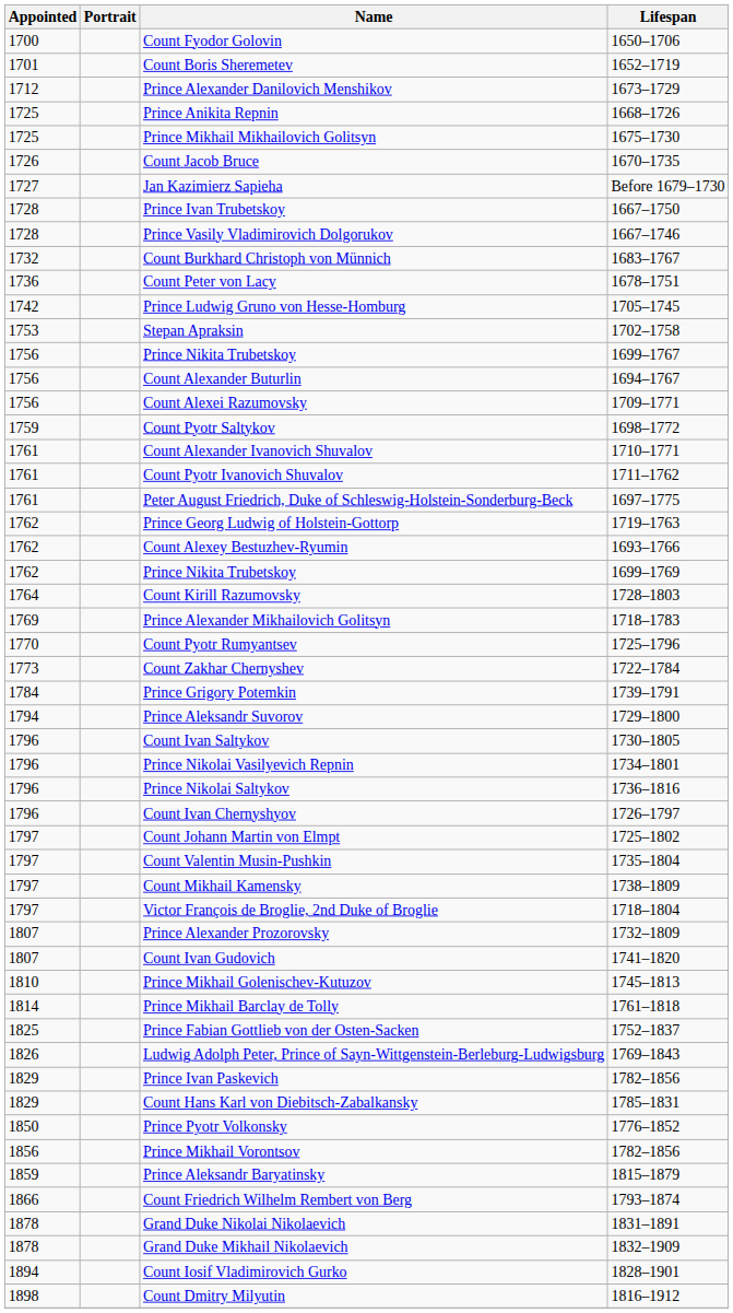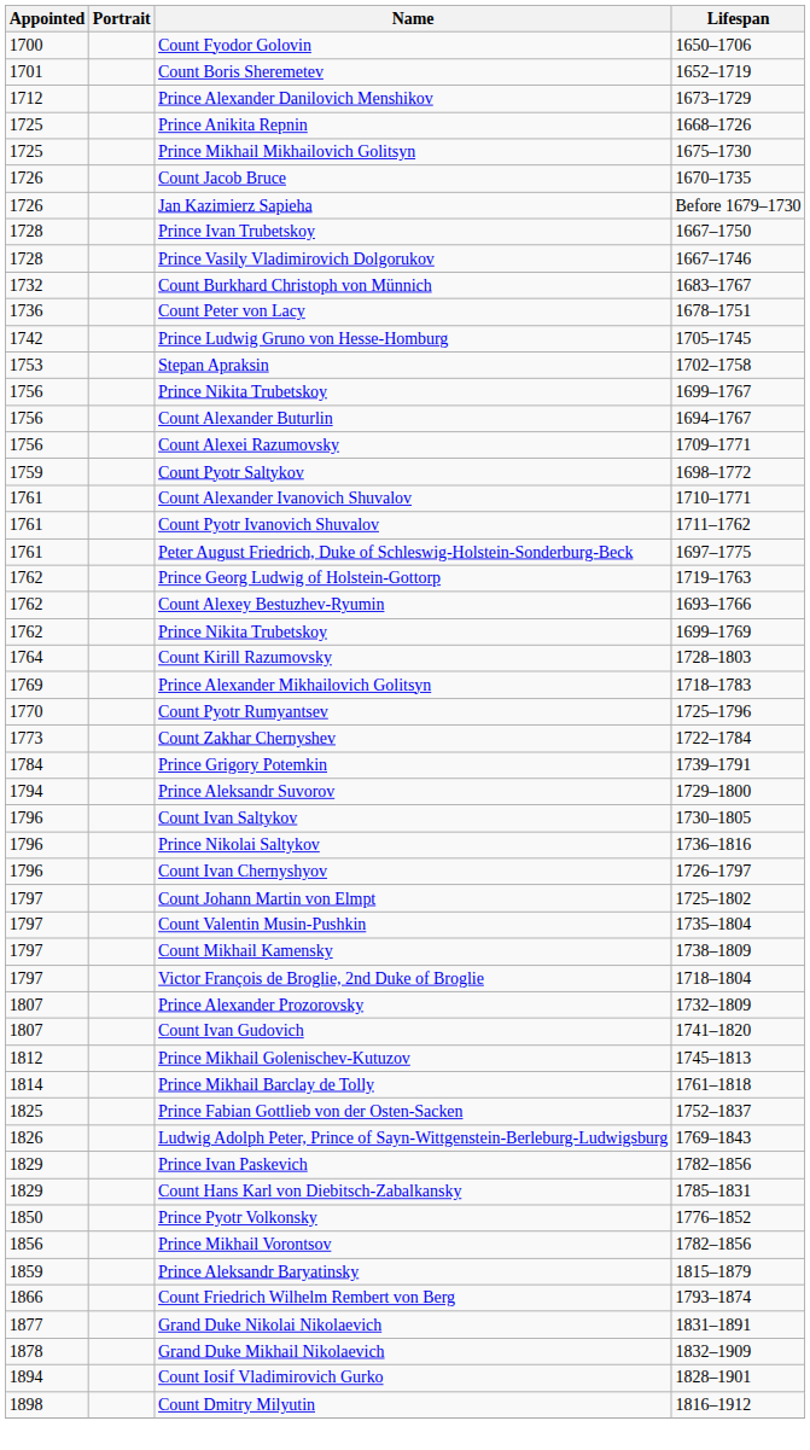Jan Kazimierz Sapieha | Appointed: 1727 -> 1726
- row: 1796 | Prince Nikolai Vasilyevich Repnin | 1734–1801
Prince Mikhail Golenischev-Kutuzov | Appointed: 1810 -> 1812
Grand Duke Nikolai Nikolaevich | Appointed: 1878 -> 1877
